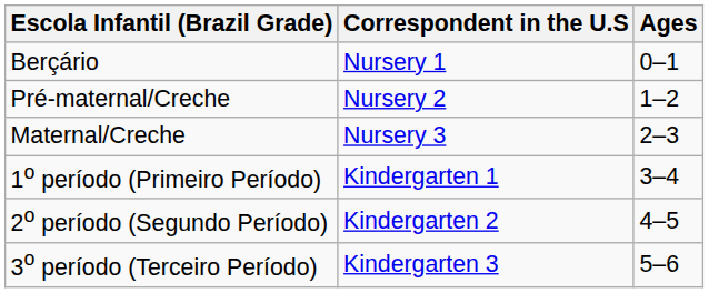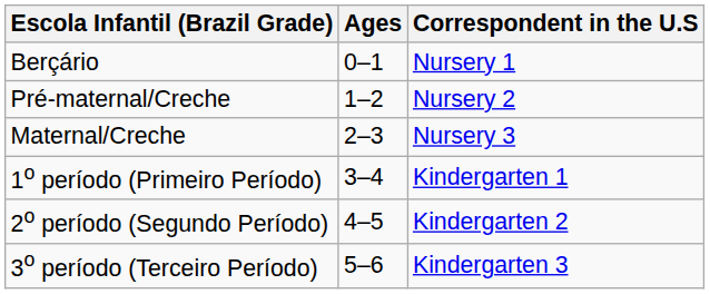columns swapped: Ages <-> Correspondent in the U.S
